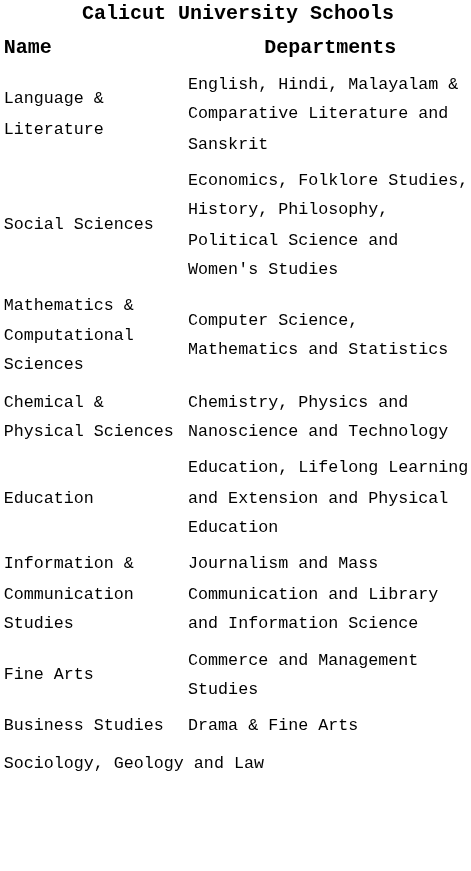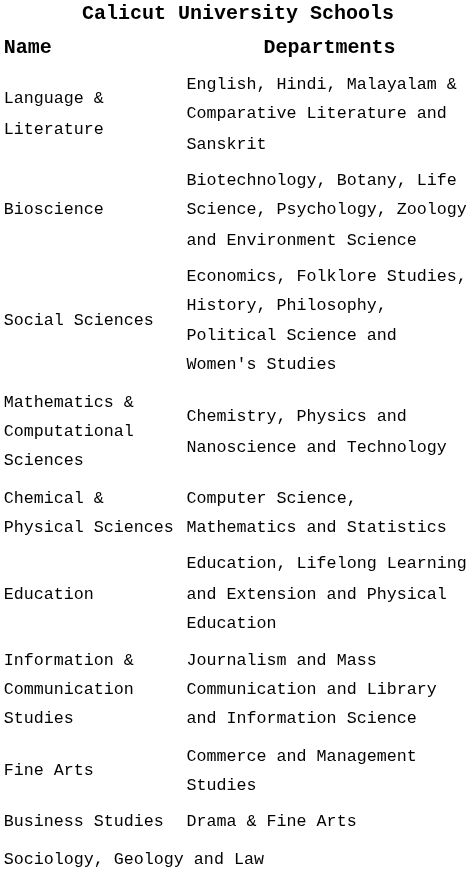+ row: Bioscience | Biotechnology, Botany, Life Science, Psychology, Zoology and Environment Science
Mathematics & Computational Sciences | Departments: Computer Science, Mathematics and Statistics -> Chemistry, Physics and Nanoscience and Technology
Chemical & Physical Sciences | Departments: Chemistry, Physics and Nanoscience and Technology -> Computer Science, Mathematics and Statistics
